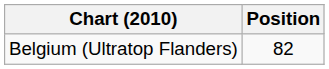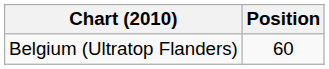Belgium (Ultratop Flanders) | Position: 82 -> 60
